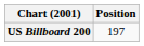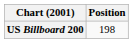US Billboard 200 | Position: 197 -> 198
